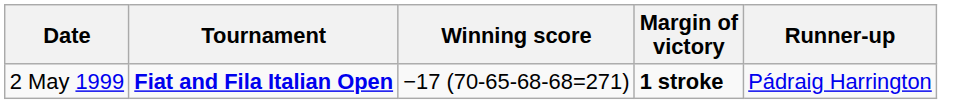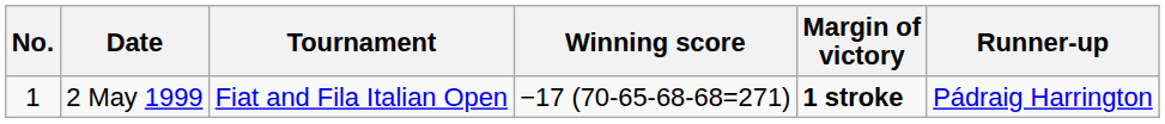+ column: No. | 1
2 May 1999 | Tournament: bold -> normal
